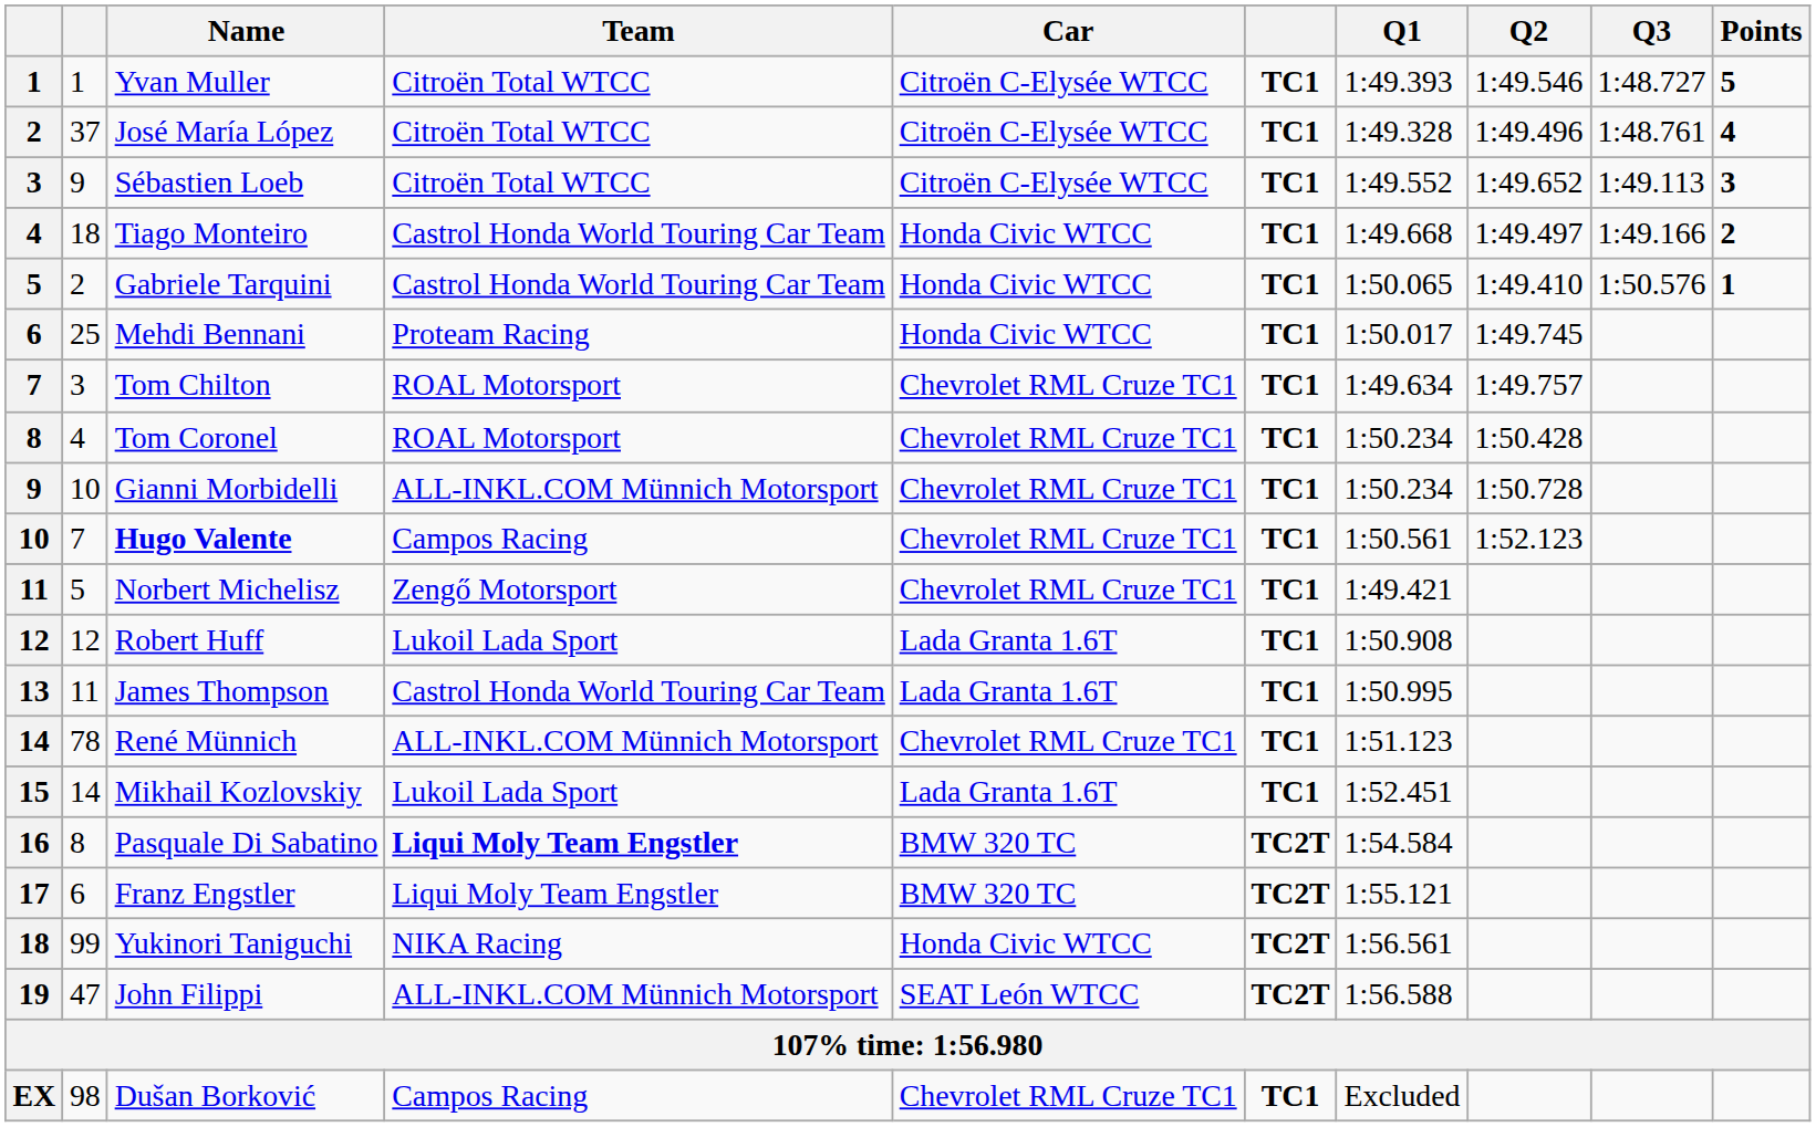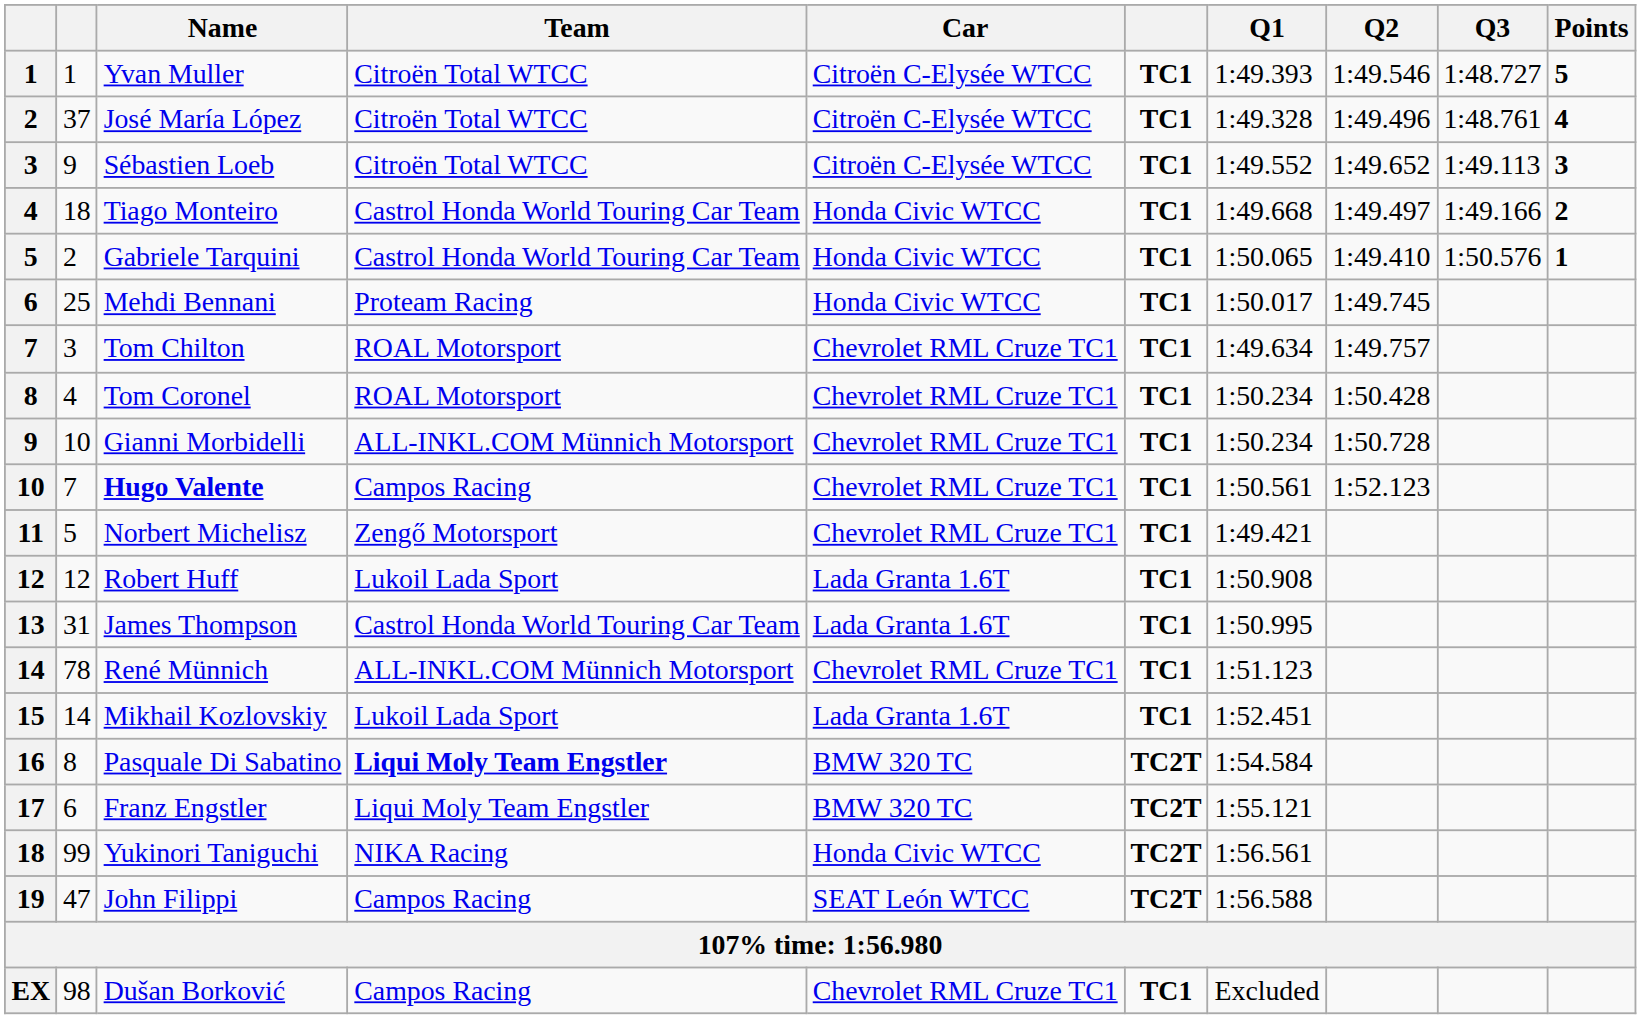James Thompson | column 2: 11 -> 31
John Filippi | Team: ALL-INKL.COM Münnich Motorsport -> Campos Racing
